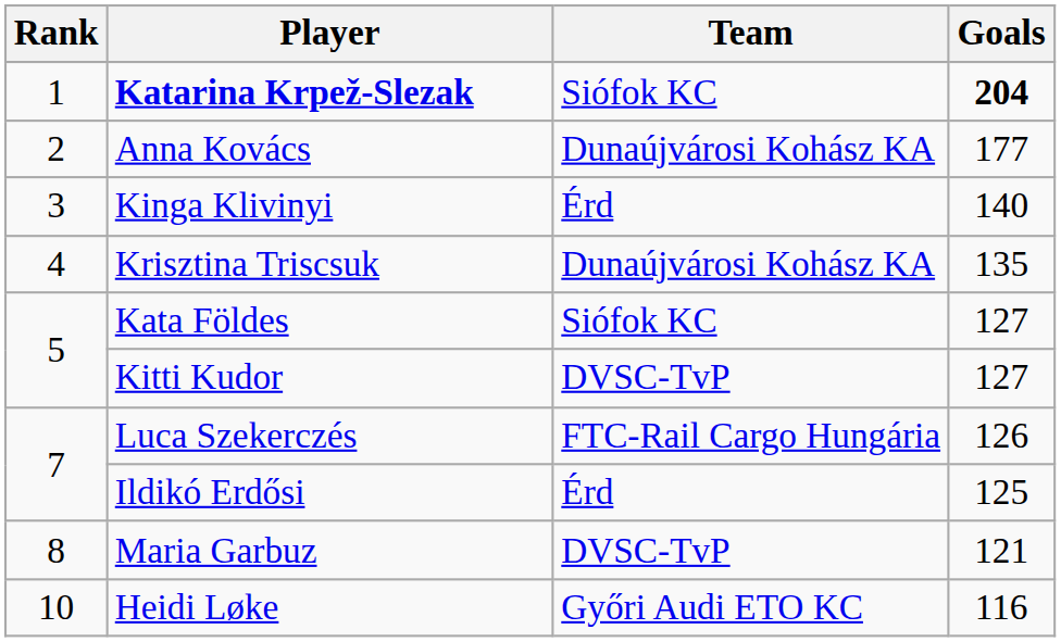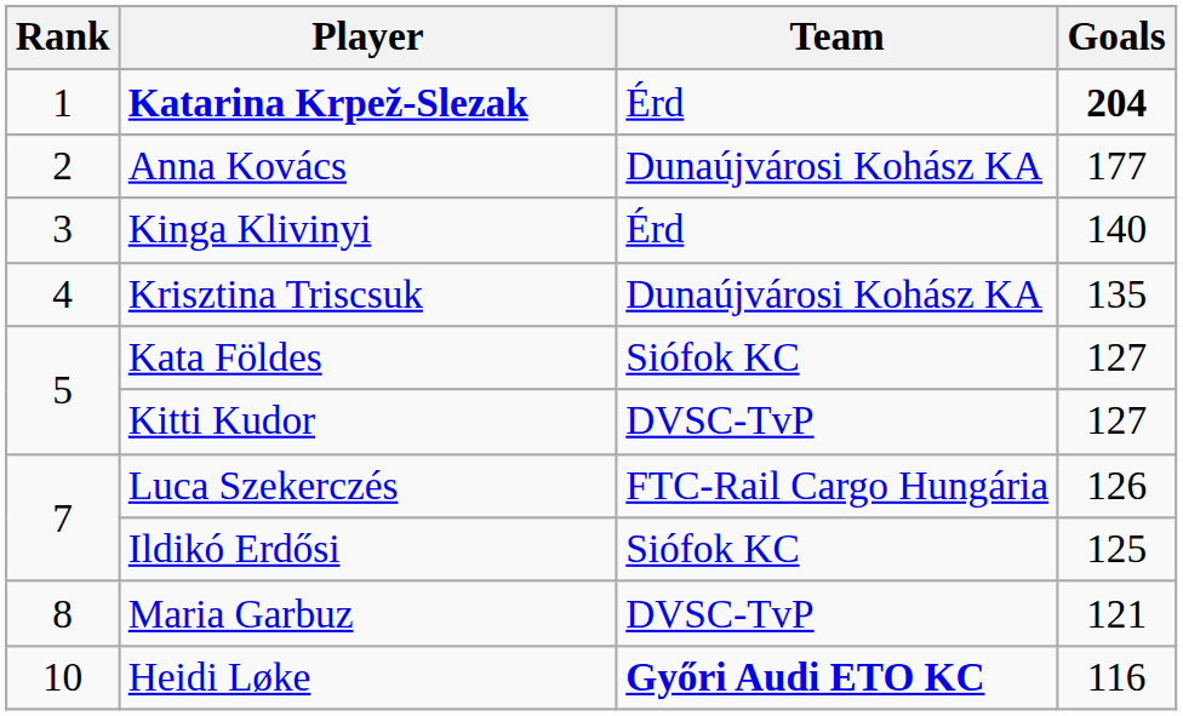Katarina Krpež-Slezak | Team: Siófok KC -> Érd
Ildikó Erdősi | Team: Érd -> Siófok KC
Heidi Løke | Team: normal -> bold
